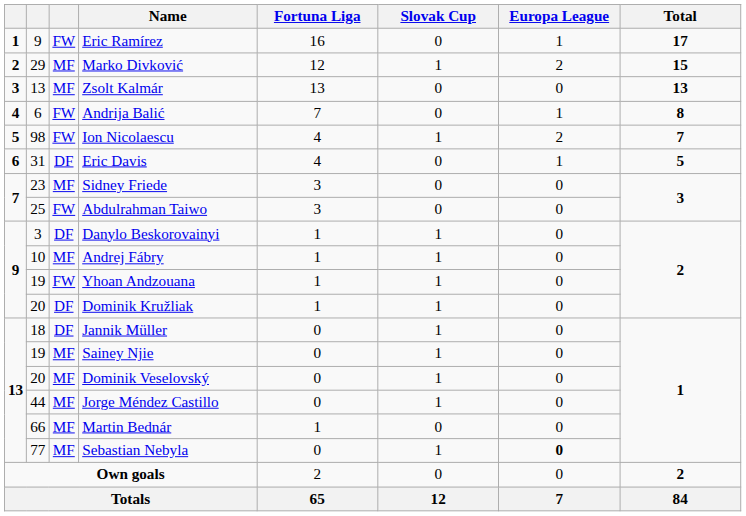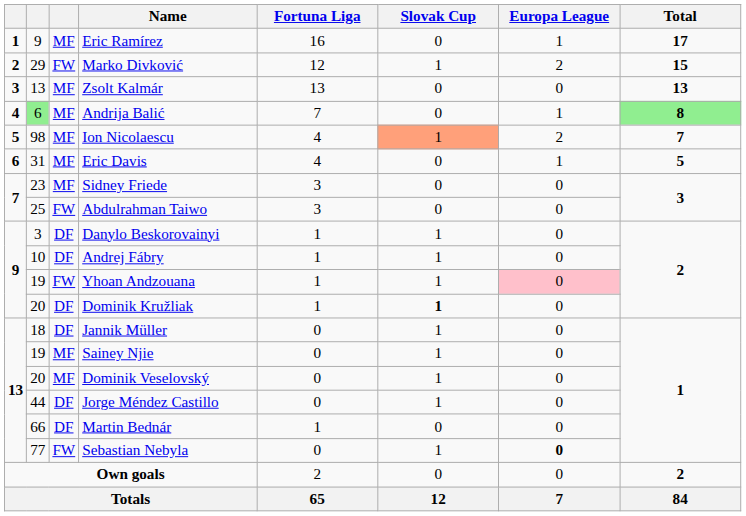Eric Ramírez | column 3: FW -> MF
Marko Divković | column 3: MF -> FW
Andrija Balić | column 2: no background -> lightgreen background
Andrija Balić | column 3: FW -> MF
Andrija Balić | Total: no background -> lightgreen background
Ion Nicolaescu | column 3: FW -> MF
Ion Nicolaescu | Slovak Cup: no background -> lightsalmon background
Eric Davis | column 3: DF -> MF
Andrej Fábry | column 3: MF -> DF
Yhoan Andzouana | Europa League: no background -> pink background
Dominik Kružliak | Slovak Cup: normal -> bold
Jorge Méndez Castillo | column 3: MF -> DF
Martin Bednár | column 3: MF -> DF
Sebastian Nebyla | column 3: MF -> FW
